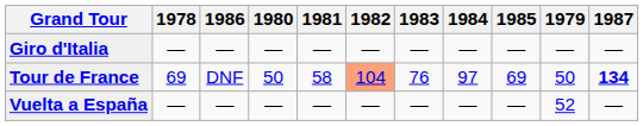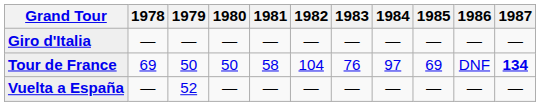columns swapped: 1979 <-> 1986
Tour de France | 1982: lightsalmon background -> no background
